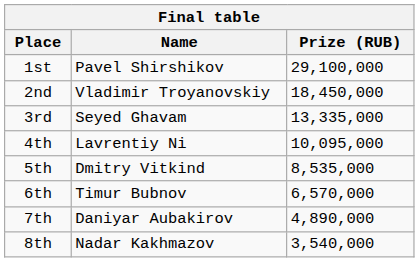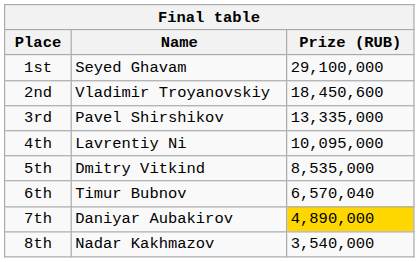1st | Name: Pavel Shirshikov -> Seyed Ghavam
2nd | Prize (RUB): 18,450,000 -> 18,450,600
3rd | Name: Seyed Ghavam -> Pavel Shirshikov
6th | Prize (RUB): 6,570,000 -> 6,570,040
7th | Prize (RUB): no background -> gold background
